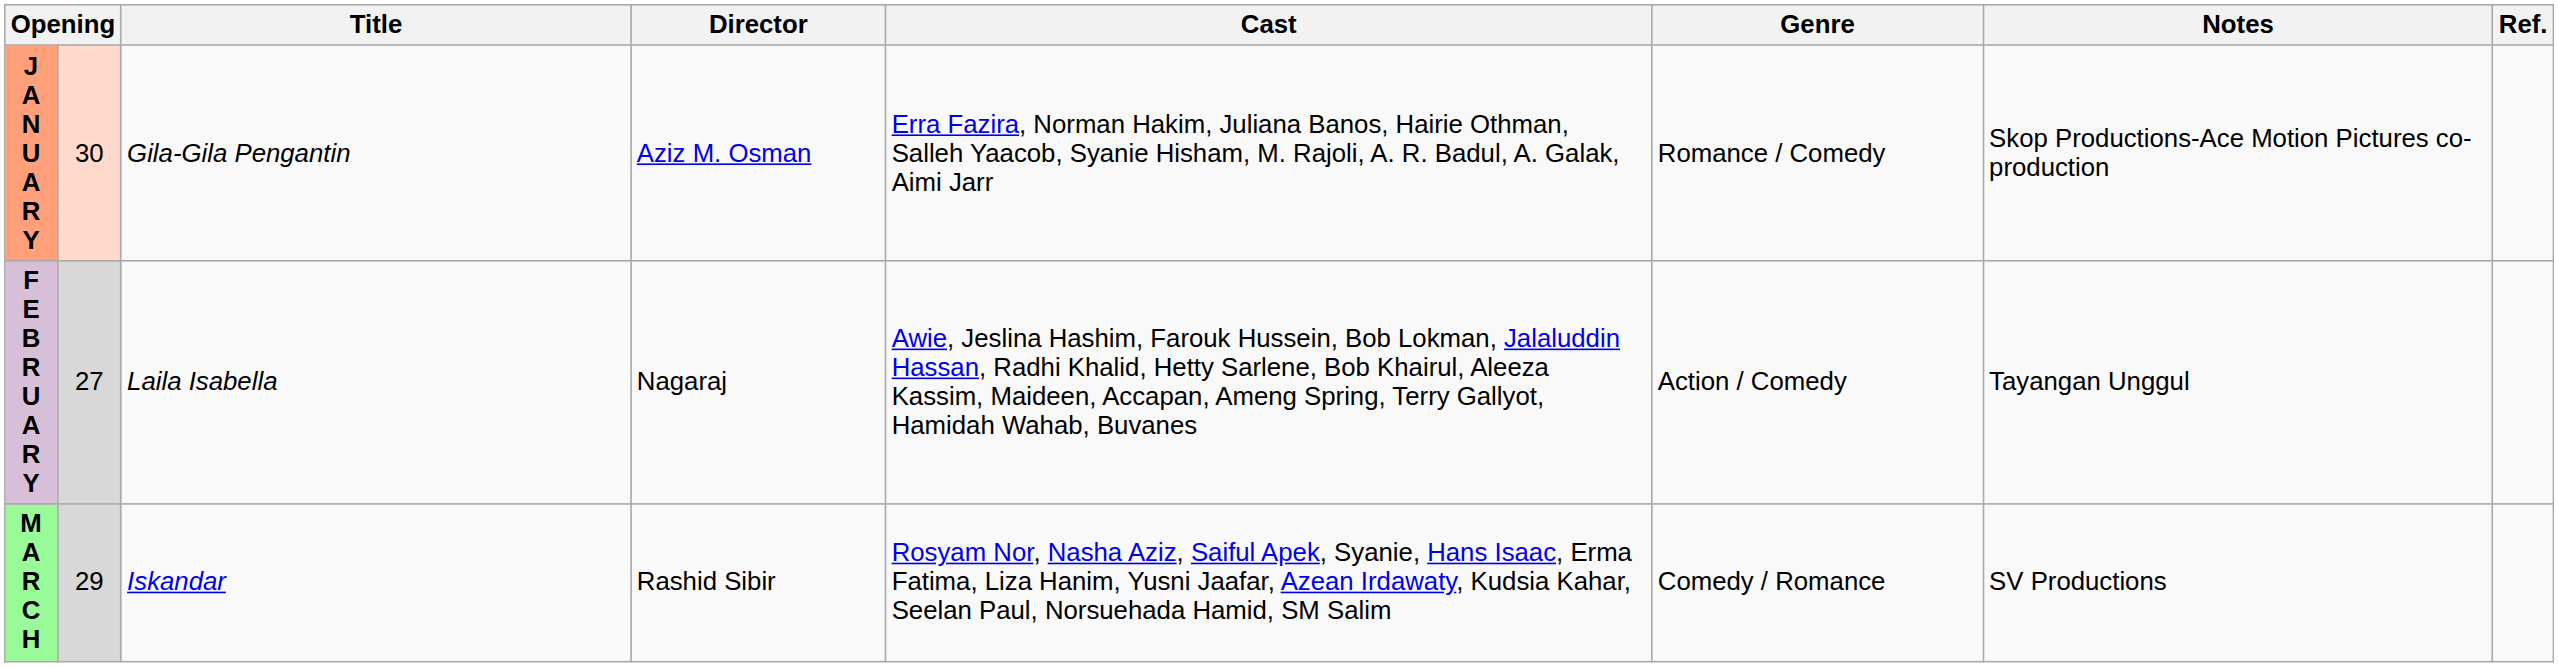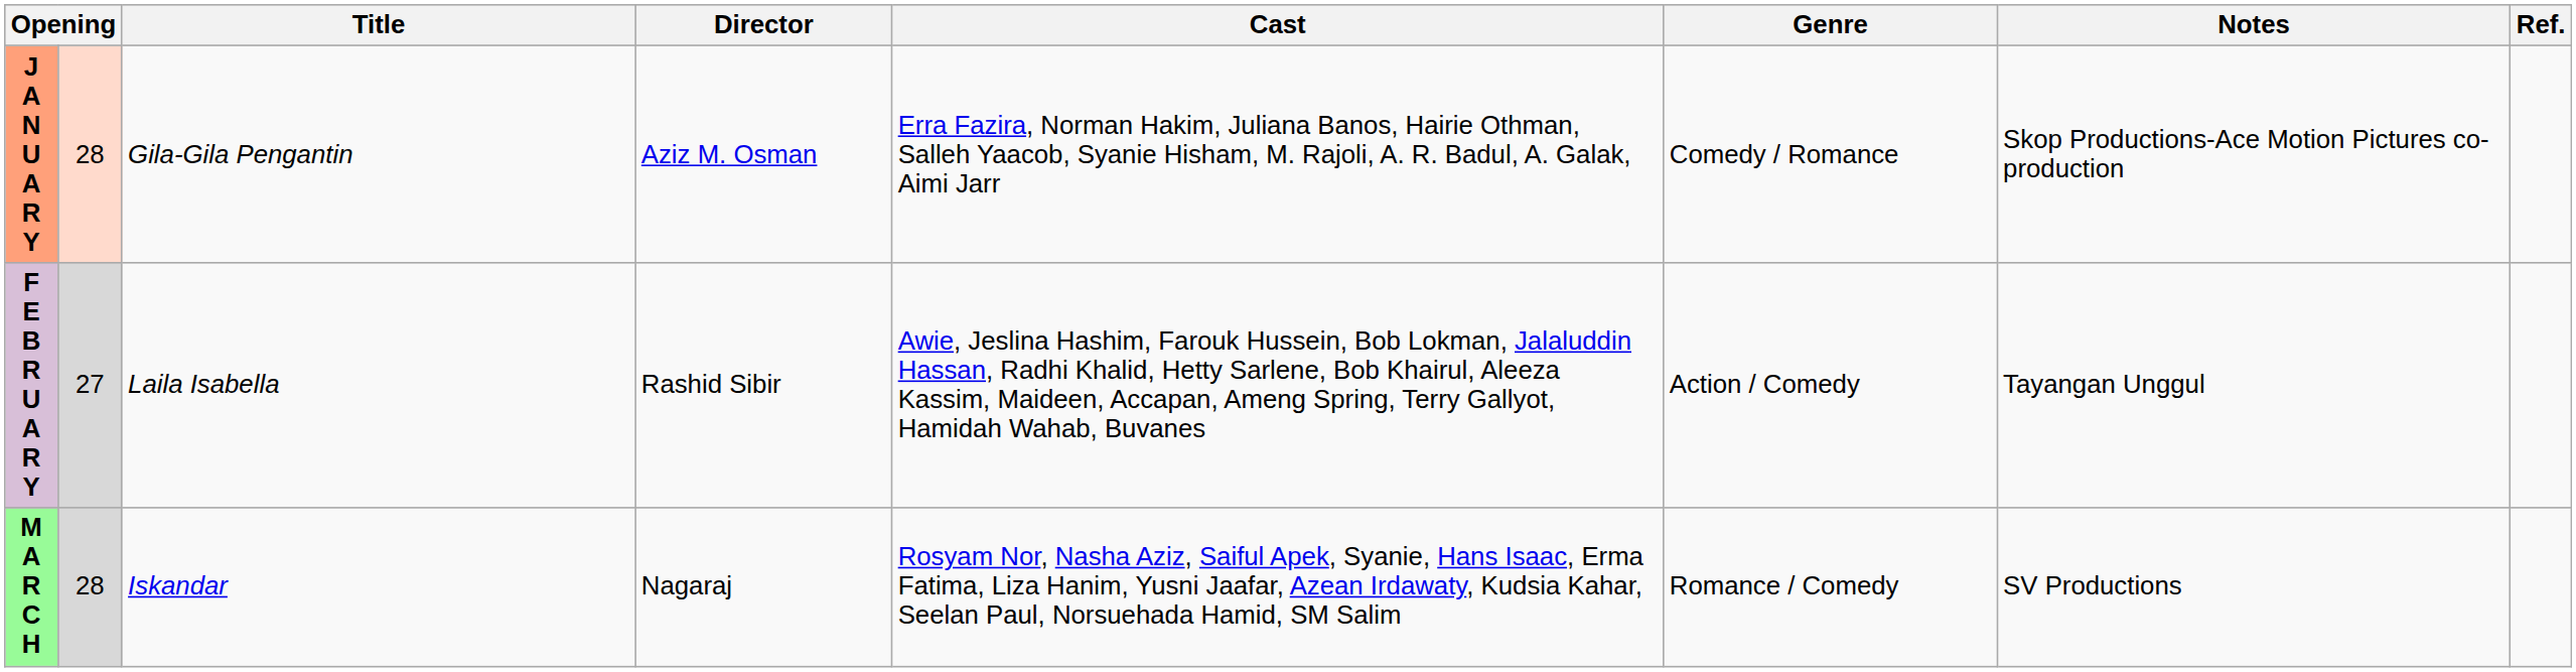J A N U A R Y | column 2: 30 -> 28
J A N U A R Y | Genre: Romance / Comedy -> Comedy / Romance
F E B R U A R Y | Director: Nagaraj -> Rashid Sibir
M A R C H | column 2: 29 -> 28
M A R C H | Director: Rashid Sibir -> Nagaraj
M A R C H | Genre: Comedy / Romance -> Romance / Comedy
